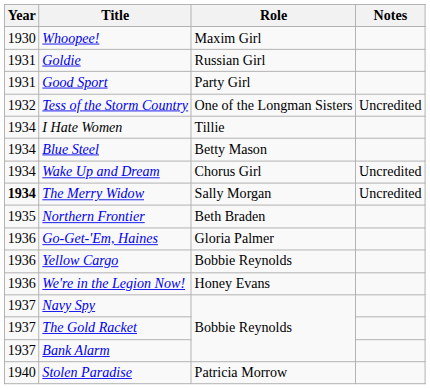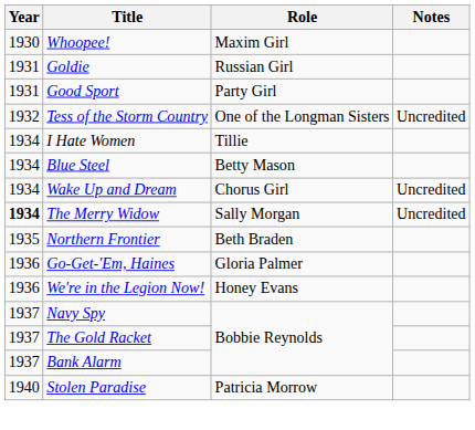- row: 1936 | Yellow Cargo | Bobbie Reynolds
